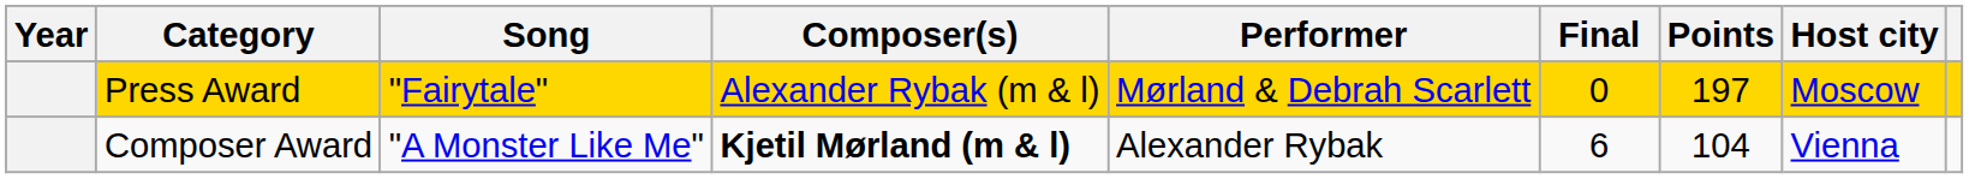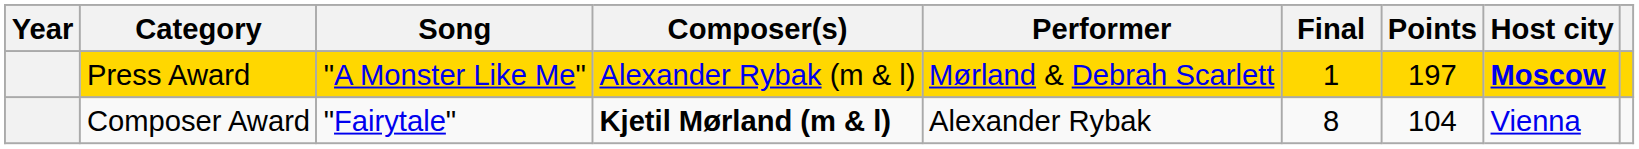Press Award | Song: "Fairytale" -> "A Monster Like Me"
Press Award | Final: 0 -> 1
Press Award | Host city: normal -> bold
Composer Award | Song: "A Monster Like Me" -> "Fairytale"
Composer Award | Final: 6 -> 8
